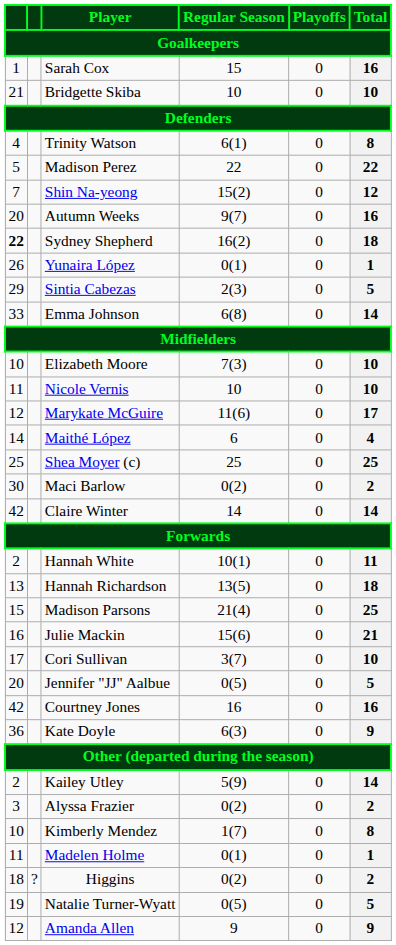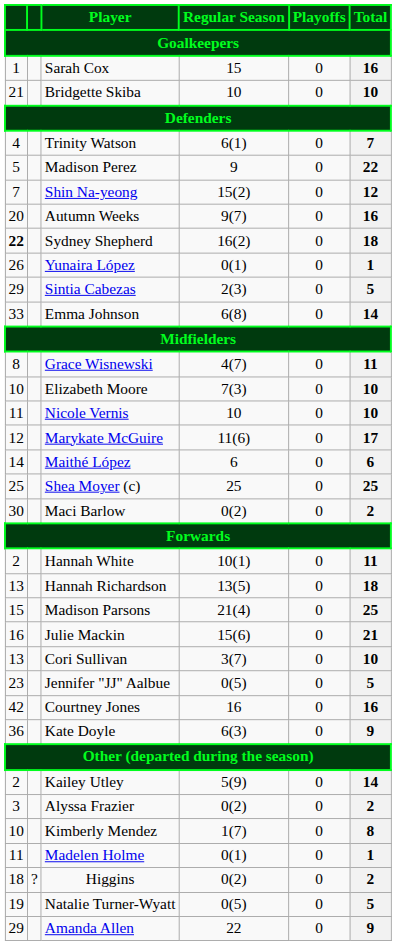Trinity Watson | Total: 8 -> 7
Madison Perez | Regular Season: 22 -> 9
+ row: 8 | Grace Wisnewski | 4(7) | 0 | 11
Maithé López | Total: 4 -> 6
- row: 42 | Claire Winter | 14 | 0 | 14
Cori Sullivan | column 1: 17 -> 13
Jennifer "JJ" Aalbue | column 1: 20 -> 23
Amanda Allen | column 1: 12 -> 29
Amanda Allen | Regular Season: 9 -> 22
